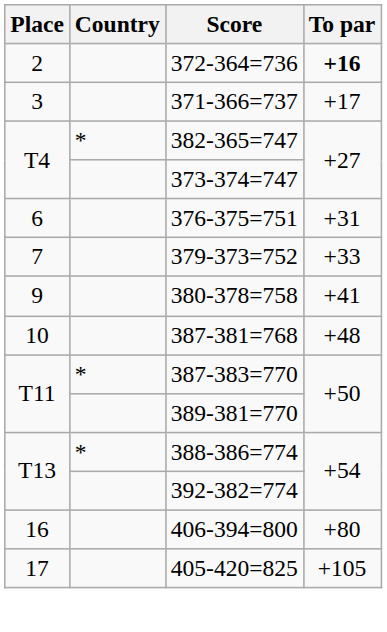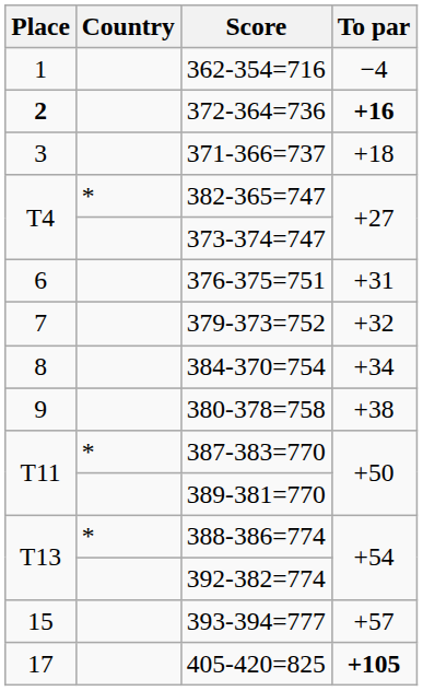+ row: 1 | 362-354=716 | −4
372-364=736 | Place: normal -> bold
371-366=737 | To par: +17 -> +18
379-373=752 | To par: +33 -> +32
+ row: 8 | 384-370=754 | +34
380-378=758 | To par: +41 -> +38
- row: 10 | 387-381=768 | +48
+ row: 15 | 393-394=777 | +57
- row: 16 | 406-394=800 | +80
405-420=825 | To par: normal -> bold
